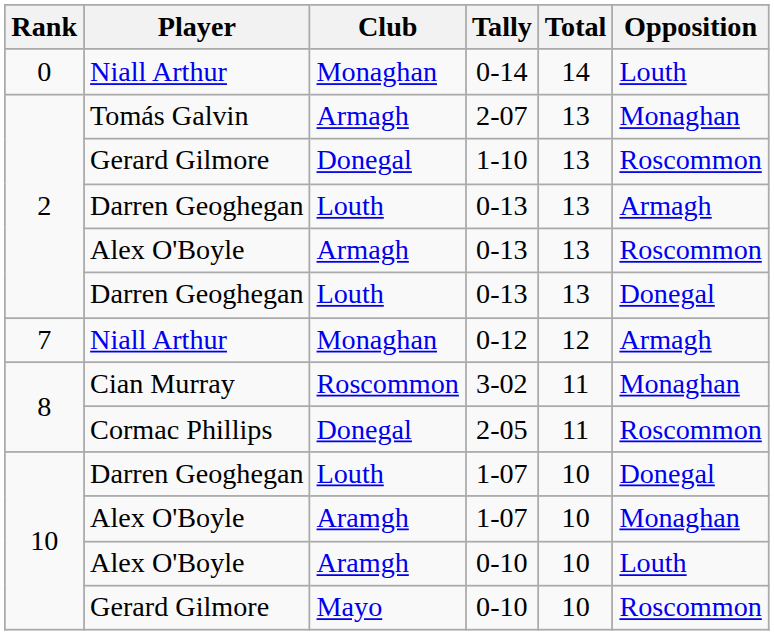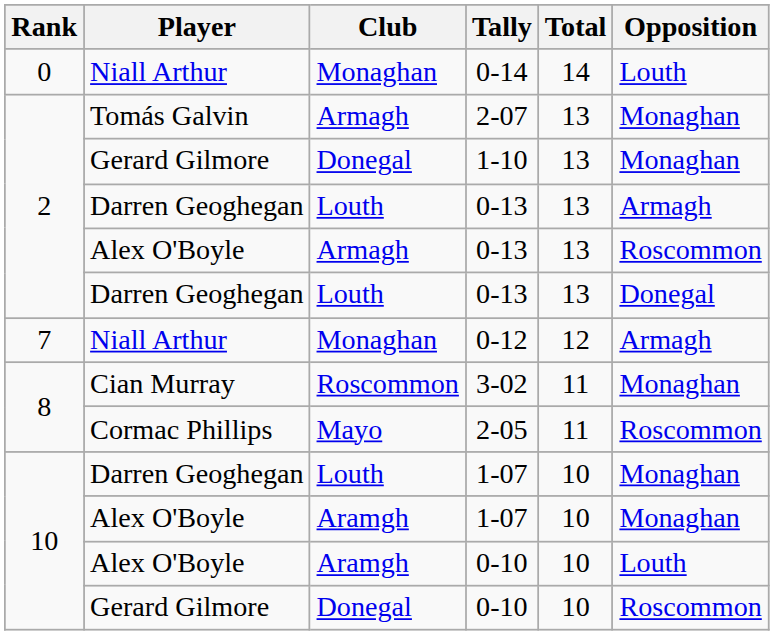1-10 | Opposition: Roscommon -> Monaghan
2-05 | Club: Donegal -> Mayo
Darren Geoghegan / 1-07 | Opposition: Donegal -> Monaghan
Gerard Gilmore / 0-10 | Club: Mayo -> Donegal
